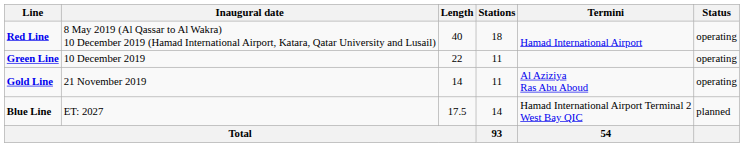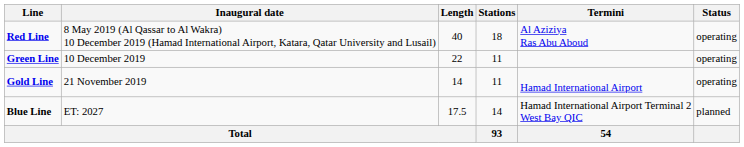Red Line | Termini: Hamad International Airport -> Al Aziziya Ras Abu Aboud
Gold Line | Termini: Al Aziziya Ras Abu Aboud -> Hamad International Airport
